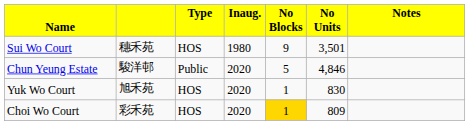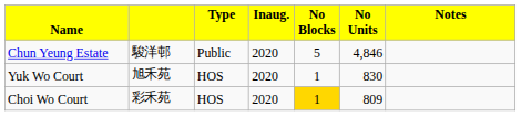- row: Sui Wo Court | 穗禾苑 | HOS | 1980 | 9 | 3,501
